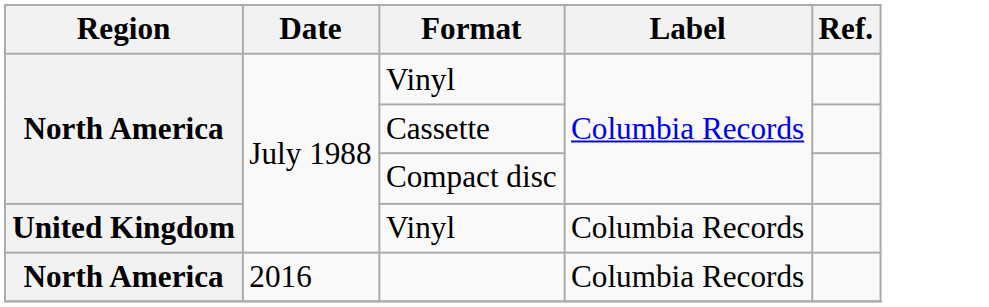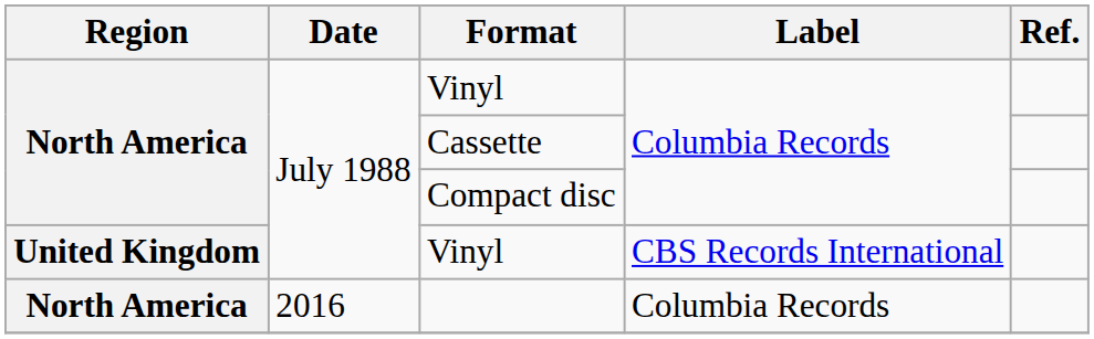United Kingdom / Vinyl | Label: Columbia Records -> CBS Records International
